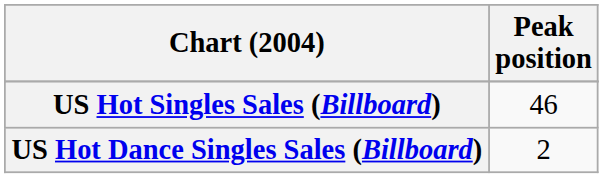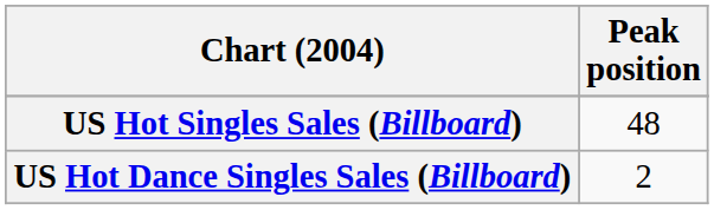US Hot Singles Sales (Billboard) | Peak position: 46 -> 48
